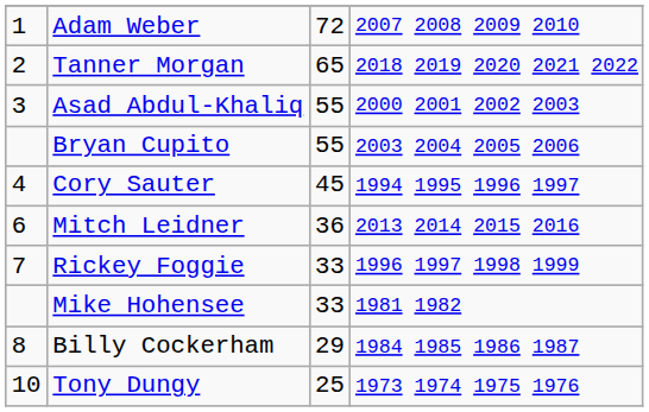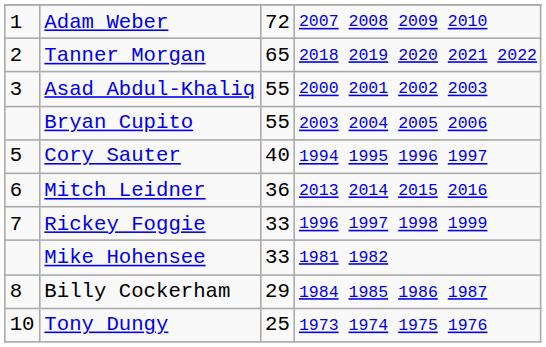Cory Sauter | column 1: 4 -> 5
Cory Sauter | column 3: 45 -> 40
